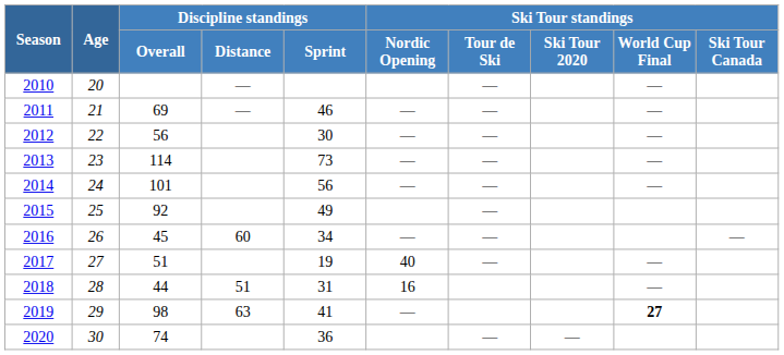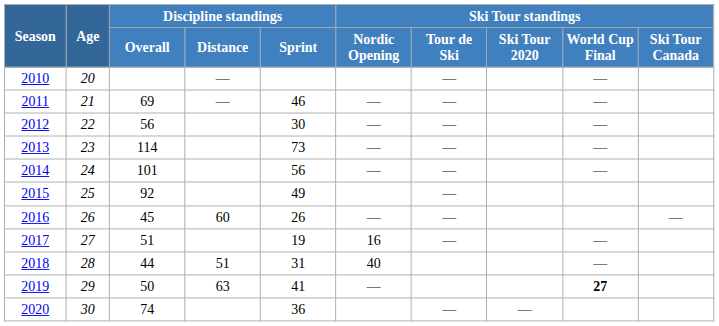2016 | Discipline standings / Sprint: 34 -> 26
2017 | Ski Tour standings / Nordic Opening: 40 -> 16
2018 | Ski Tour standings / Nordic Opening: 16 -> 40
2019 | Discipline standings / Overall: 98 -> 50
